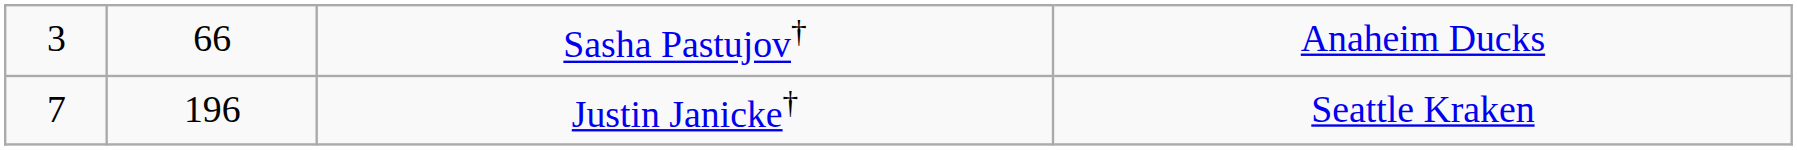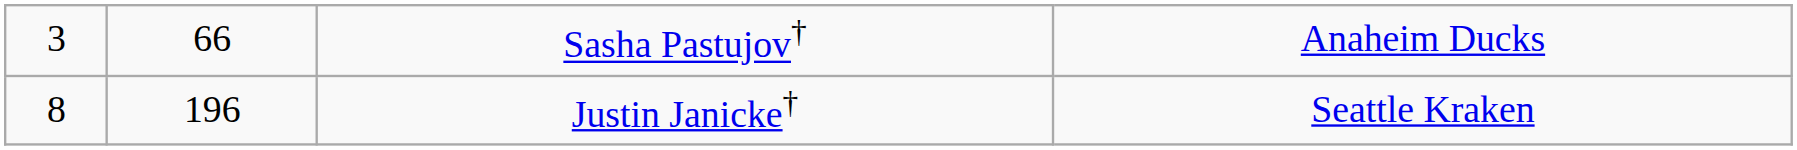Justin Janicke† | column 1: 7 -> 8
